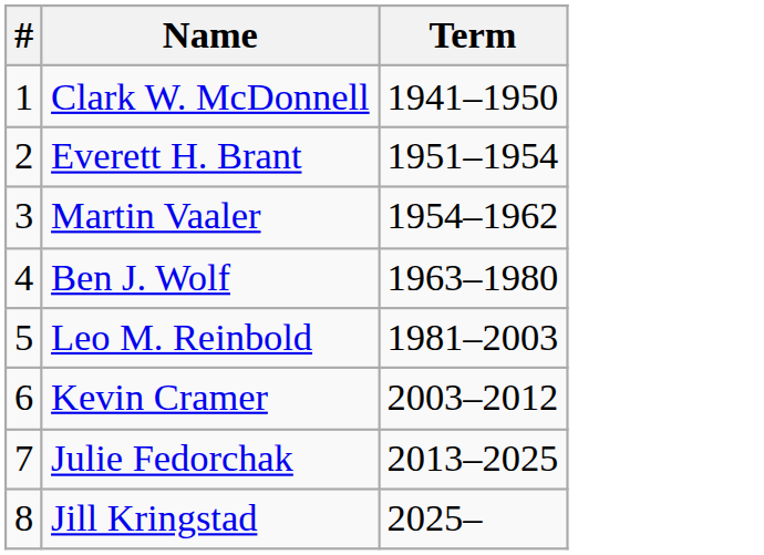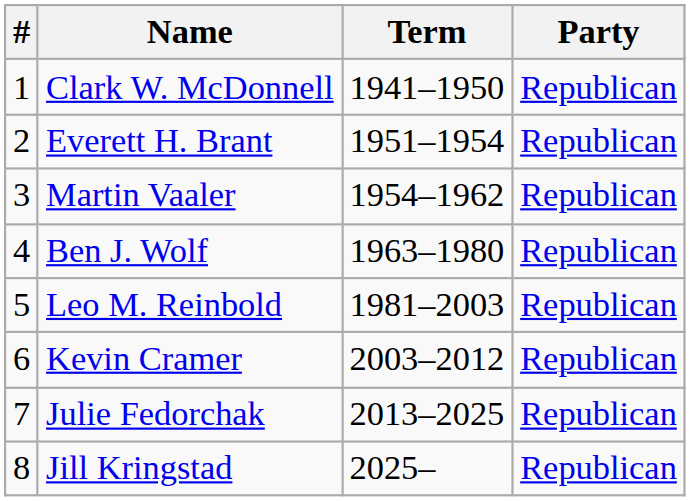+ column: Party | Republican | Republican | Republican | Republican | Republican | Republican | Republican | Republican
